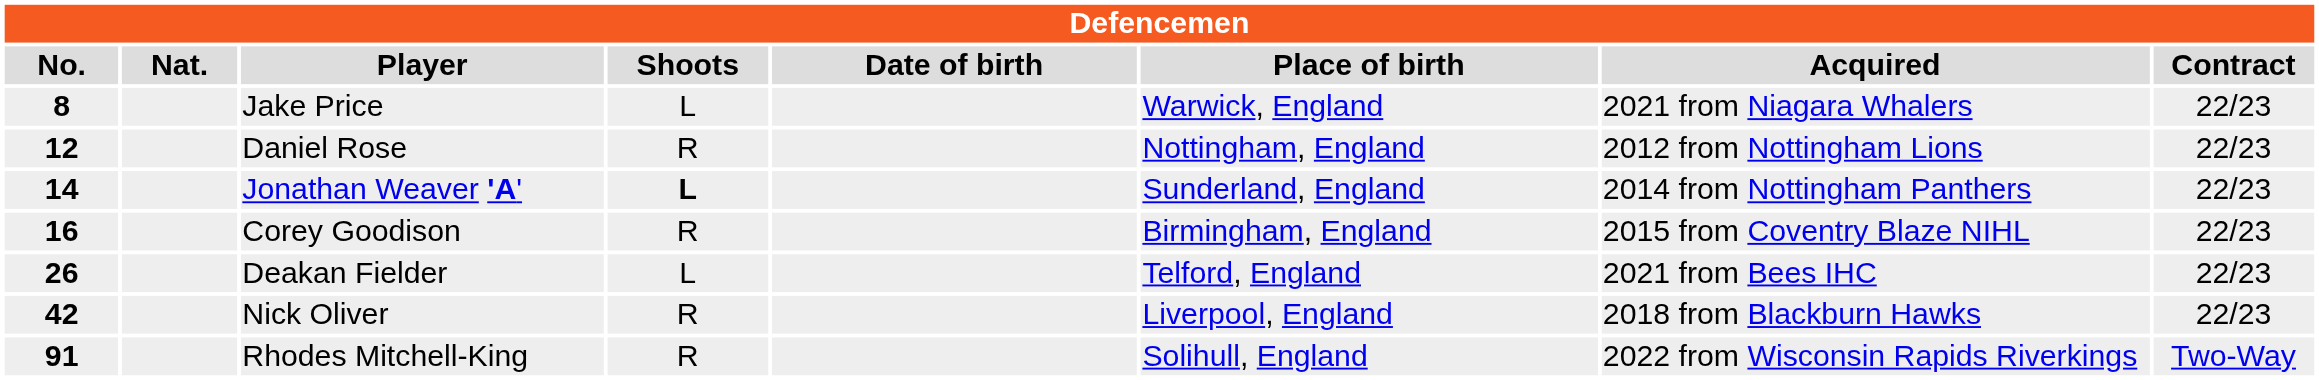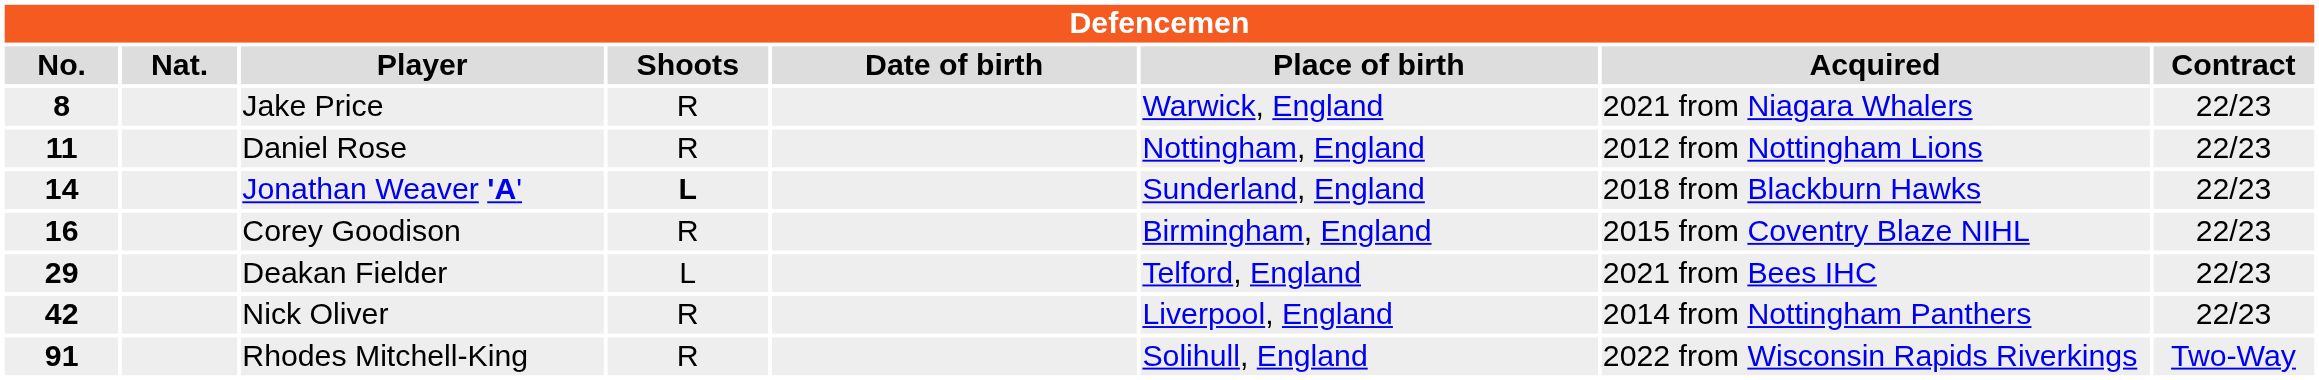Jake Price | Shoots: L -> R
Daniel Rose | No.: 12 -> 11
Jonathan Weaver 'A' | Acquired: 2014 from Nottingham Panthers -> 2018 from Blackburn Hawks
Deakan Fielder | No.: 26 -> 29
Nick Oliver | Acquired: 2018 from Blackburn Hawks -> 2014 from Nottingham Panthers
